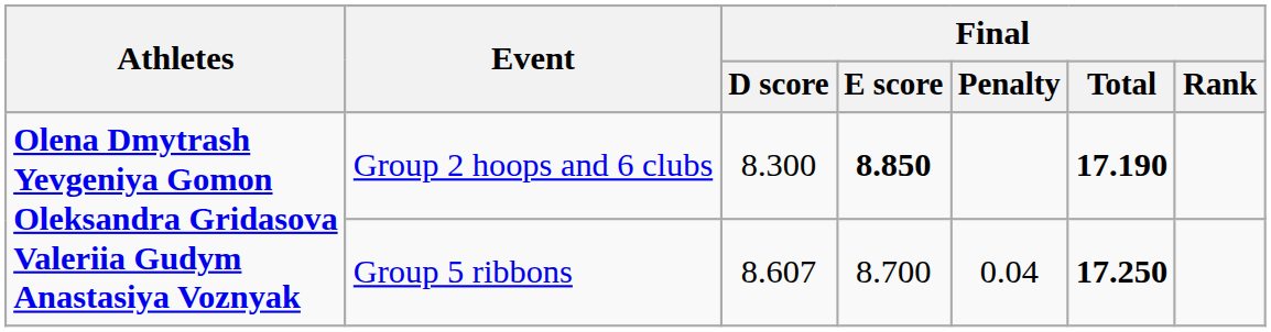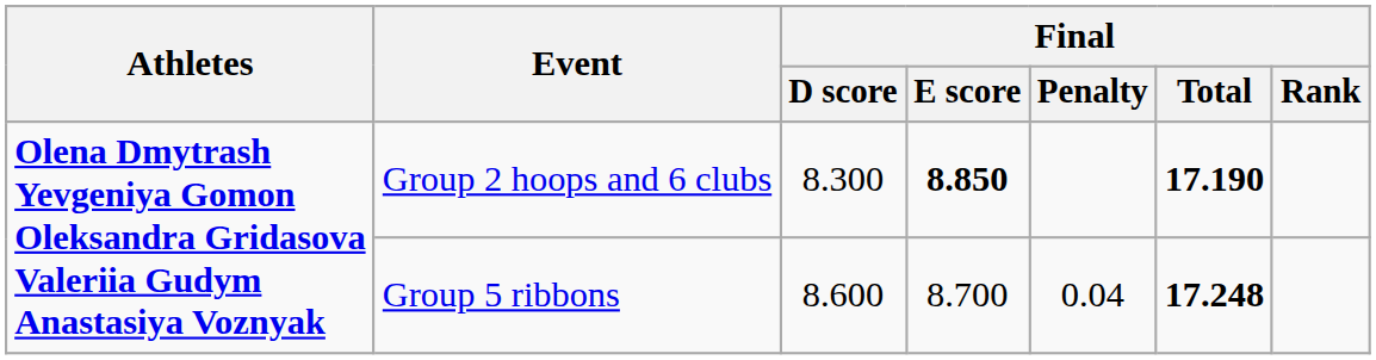Group 5 ribbons | Final / D score: 8.607 -> 8.600
Group 5 ribbons | Final / Total: 17.250 -> 17.248
